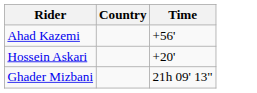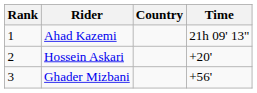+ column: Rank | 1 | 2 | 3
Ahad Kazemi | Time: +56' -> 21h 09' 13"
Ghader Mizbani | Time: 21h 09' 13" -> +56'
